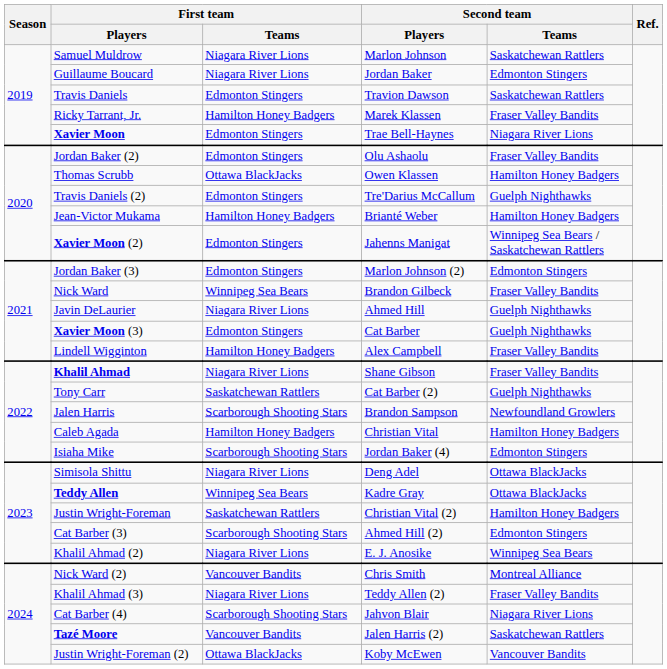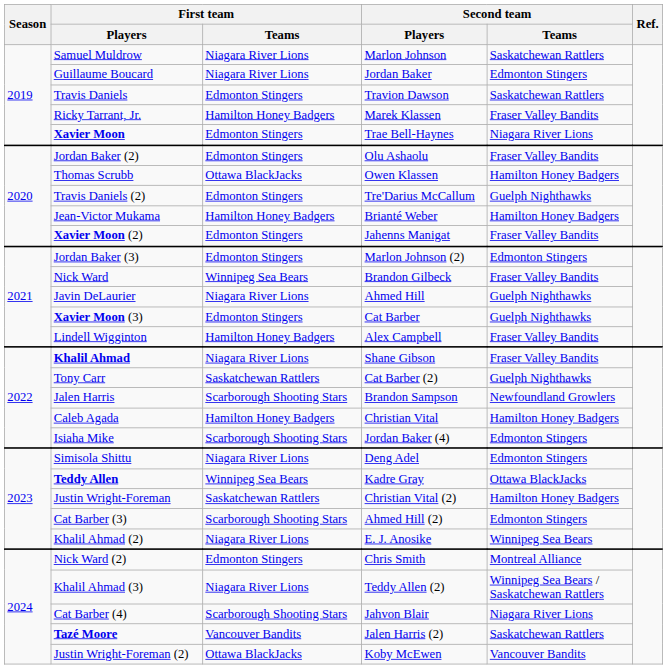Xavier Moon (2) | Second team / Teams: Winnipeg Sea Bears / Saskatchewan Rattlers -> Fraser Valley Bandits
Simisola Shittu | Second team / Teams: Ottawa BlackJacks -> Edmonton Stingers
Nick Ward (2) | First team / Teams: Vancouver Bandits -> Edmonton Stingers
Khalil Ahmad (3) | Second team / Teams: Fraser Valley Bandits -> Winnipeg Sea Bears / Saskatchewan Rattlers
